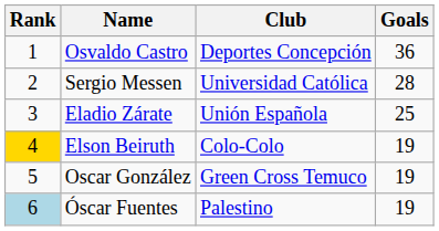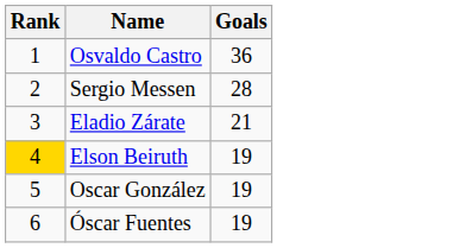- column: Club | Deportes Concepción | Universidad Católica | Unión Española | Colo-Colo | Green Cross Temuco | Palestino
Eladio Zárate | Goals: 25 -> 21
Óscar Fuentes | Rank: lightblue background -> no background
